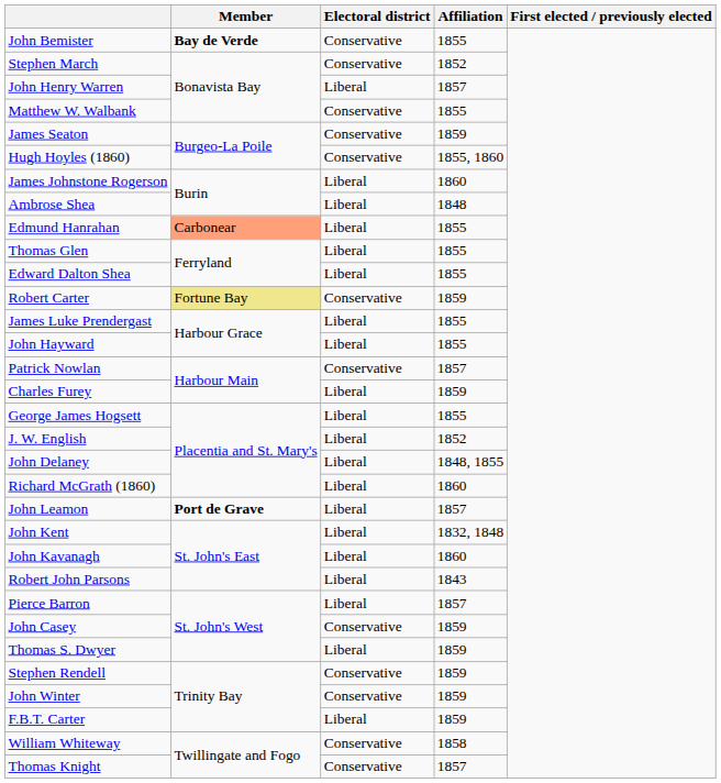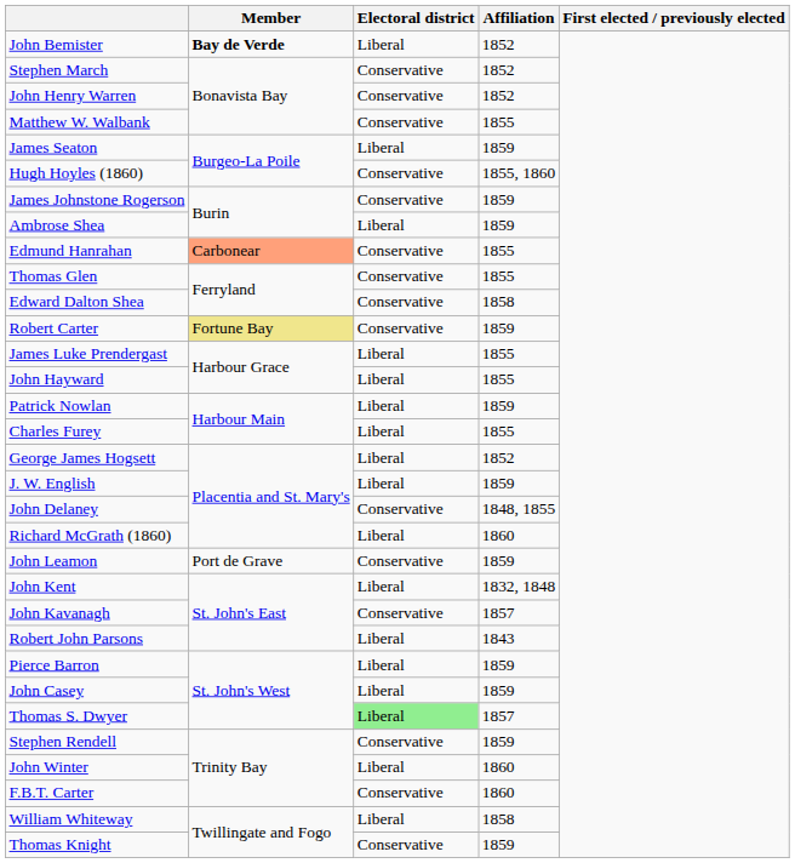John Bemister | Electoral district: Conservative -> Liberal
John Bemister | Affiliation: 1855 -> 1852
John Henry Warren | Electoral district: Liberal -> Conservative
John Henry Warren | Affiliation: 1857 -> 1852
James Seaton | Electoral district: Conservative -> Liberal
James Johnstone Rogerson | Electoral district: Liberal -> Conservative
James Johnstone Rogerson | Affiliation: 1860 -> 1859
Ambrose Shea | Affiliation: 1848 -> 1859
Edmund Hanrahan | Electoral district: Liberal -> Conservative
Thomas Glen | Electoral district: Liberal -> Conservative
Edward Dalton Shea | Electoral district: Liberal -> Conservative
Edward Dalton Shea | Affiliation: 1855 -> 1858
Patrick Nowlan | Electoral district: Conservative -> Liberal
Patrick Nowlan | Affiliation: 1857 -> 1859
Charles Furey | Affiliation: 1859 -> 1855
George James Hogsett | Affiliation: 1855 -> 1852
J. W. English | Affiliation: 1852 -> 1859
John Delaney | Electoral district: Liberal -> Conservative
John Leamon | Member: bold -> normal
John Leamon | Electoral district: Liberal -> Conservative
John Leamon | Affiliation: 1857 -> 1859
John Kavanagh | Electoral district: Liberal -> Conservative
John Kavanagh | Affiliation: 1860 -> 1857
Pierce Barron | Affiliation: 1857 -> 1859
John Casey | Electoral district: Conservative -> Liberal
Thomas S. Dwyer | Electoral district: no background -> lightgreen background
Thomas S. Dwyer | Affiliation: 1859 -> 1857
John Winter | Electoral district: Conservative -> Liberal
John Winter | Affiliation: 1859 -> 1860
F.B.T. Carter | Electoral district: Liberal -> Conservative
F.B.T. Carter | Affiliation: 1859 -> 1860
William Whiteway | Electoral district: Conservative -> Liberal
Thomas Knight | Affiliation: 1857 -> 1859
